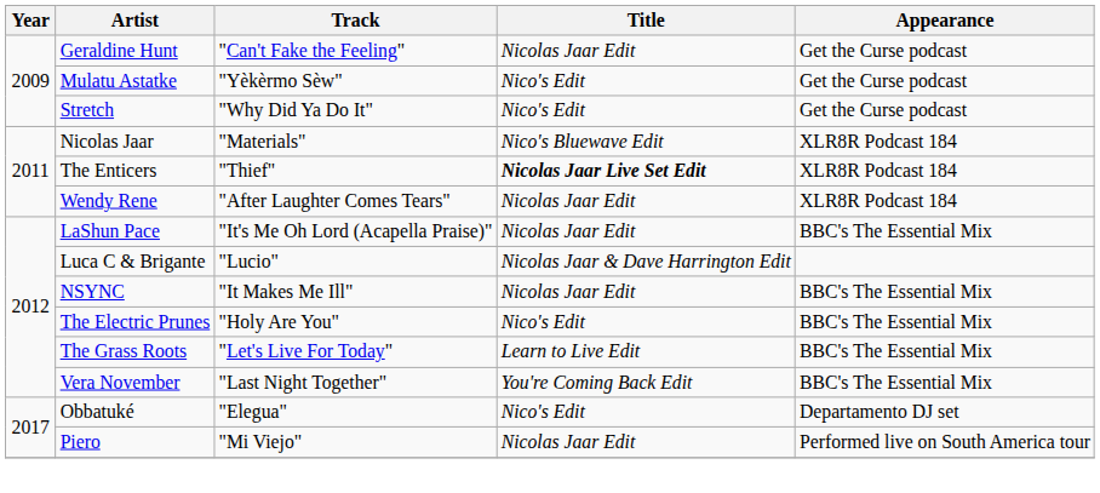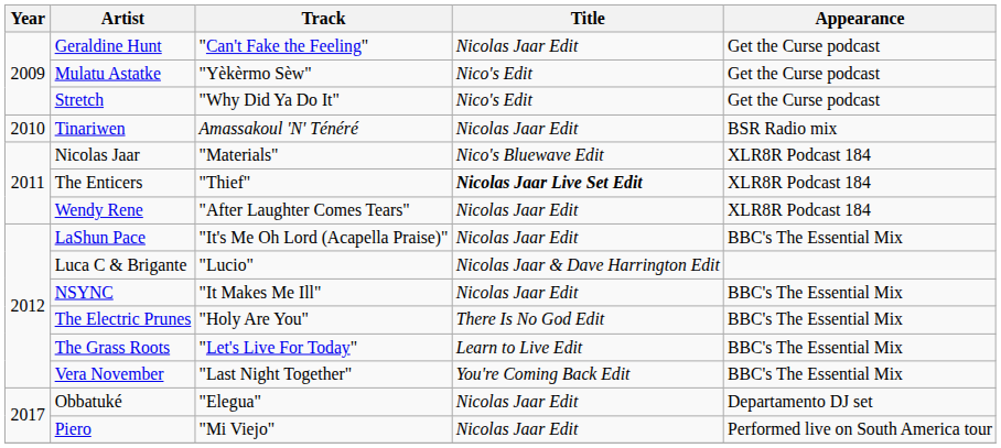+ row: 2010 | Tinariwen | Amassakoul 'N' Ténéré | Nicolas Jaar Edit | BSR Radio mix
The Electric Prunes | Title: Nico's Edit -> There Is No God Edit
Obbatuké | Title: Nico's Edit -> Nicolas Jaar Edit
